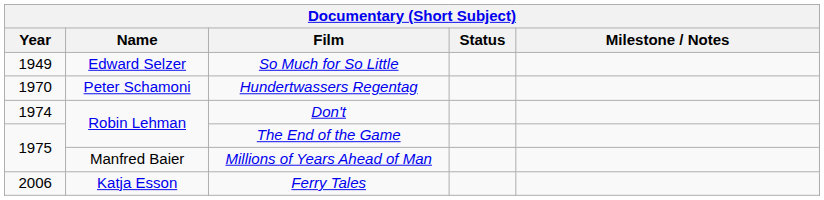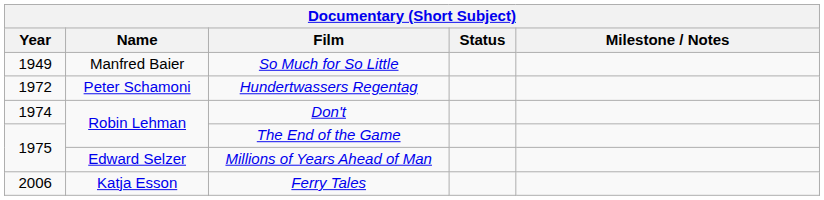So Much for So Little | Name: Edward Selzer -> Manfred Baier
Hundertwassers Regentag | Year: 1970 -> 1972
Millions of Years Ahead of Man | Name: Manfred Baier -> Edward Selzer
